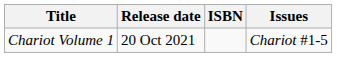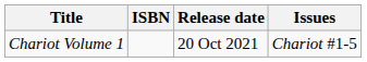columns swapped: ISBN <-> Release date
